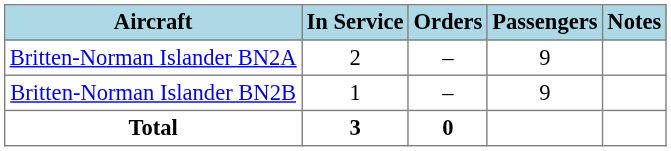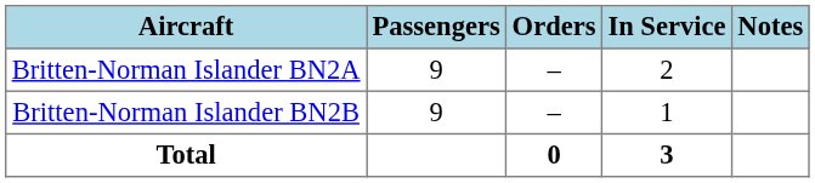columns swapped: In Service <-> Passengers
